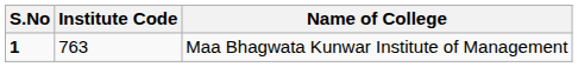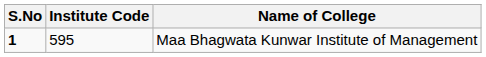Maa Bhagwata Kunwar Institute of Management | Institute Code: 763 -> 595
